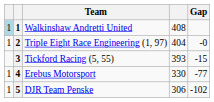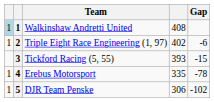Triple Eight Race Engineering (1, 97) | column 4: 404 -> 402
Triple Eight Race Engineering (1, 97) | Gap: -0 -> -6
Erebus Motorsport | column 4: 330 -> 335
Erebus Motorsport | Gap: -77 -> -78
